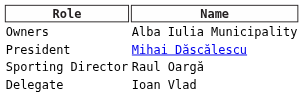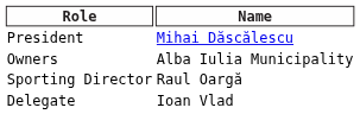rows swapped: Owners <-> President
